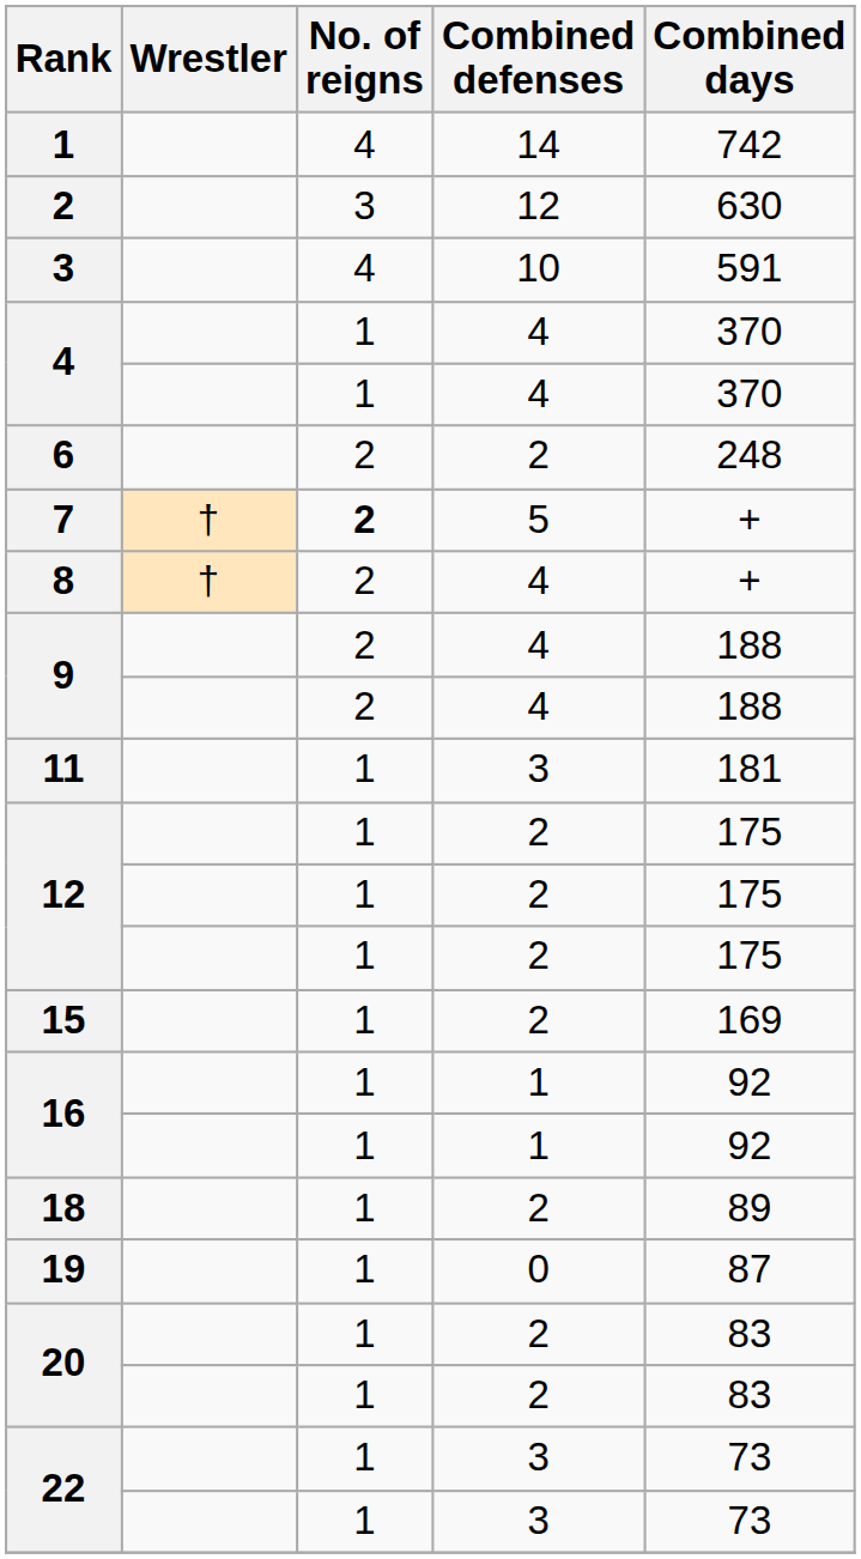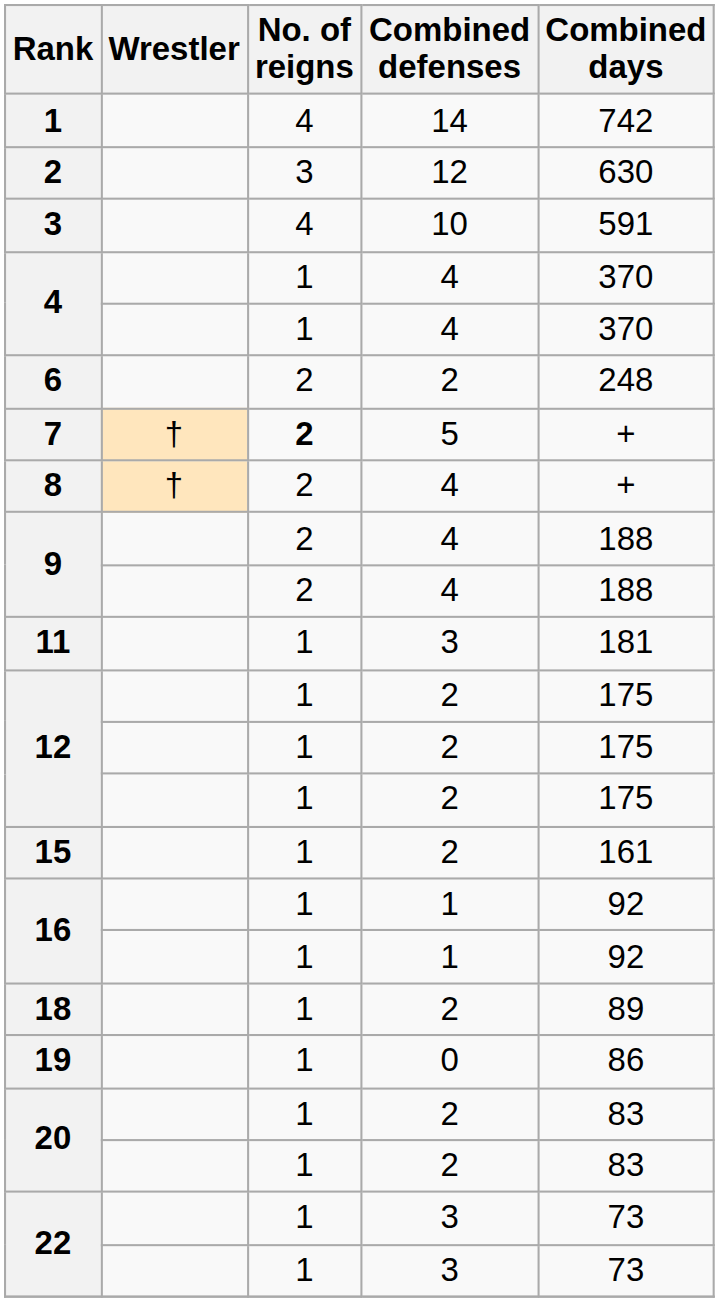15 | Combined days: 169 -> 161
19 | Combined days: 87 -> 86
